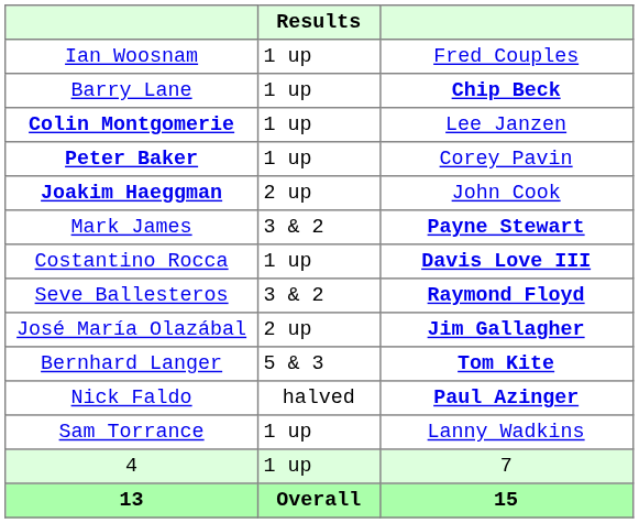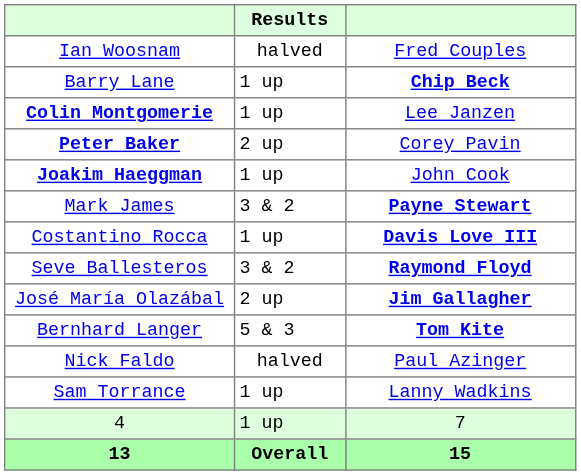Ian Woosnam | Results: 1 up -> halved
Peter Baker | Results: 1 up -> 2 up
Joakim Haeggman | Results: 2 up -> 1 up
Nick Faldo | column 3: bold -> normal
